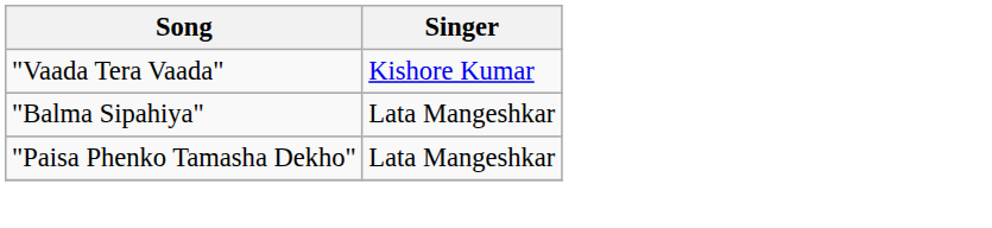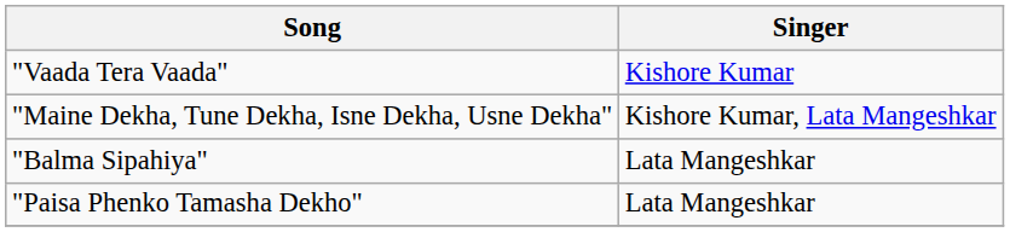+ row: "Maine Dekha, Tune Dekha, Isne Dekha, Usne Dekha" | Kishore Kumar, Lata Mangeshkar
